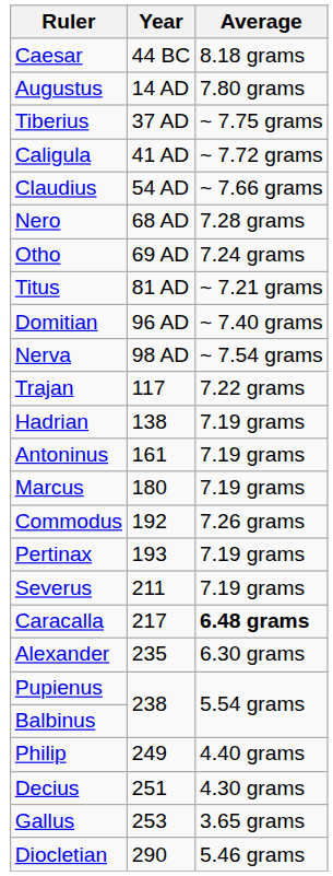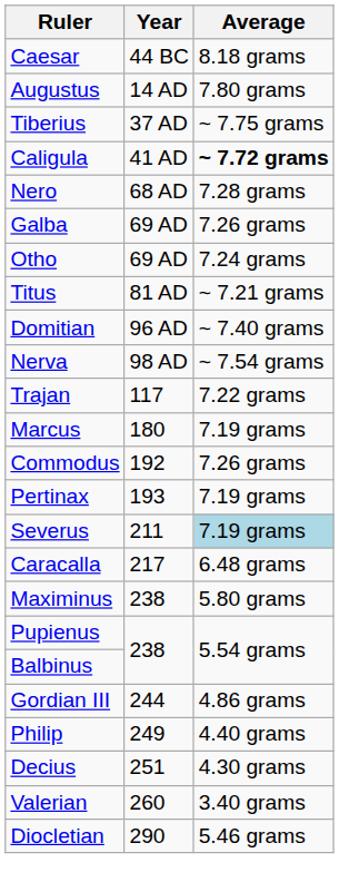Caligula | Average: normal -> bold
- row: Claudius | 54 AD | ~ 7.66 grams
+ row: Galba | 69 AD | 7.26 grams
- row: Hadrian | 138 | 7.19 grams
- row: Antoninus | 161 | 7.19 grams
Severus | Average: no background -> lightblue background
Caracalla | Average: bold -> normal
- row: Alexander | 235 | 6.30 grams
+ row: Maximinus | 238 | 5.80 grams
+ row: Gordian III | 244 | 4.86 grams
- row: Gallus | 253 | 3.65 grams
+ row: Valerian | 260 | 3.40 grams
